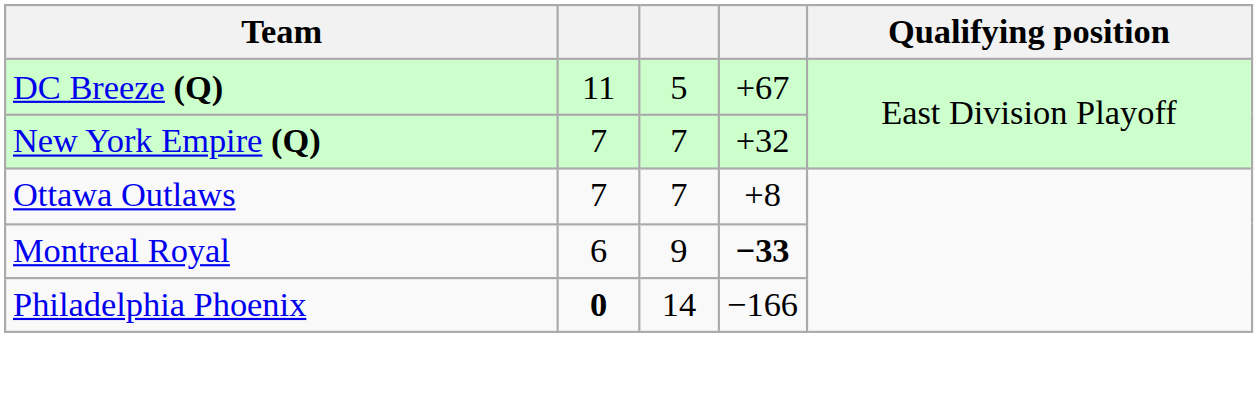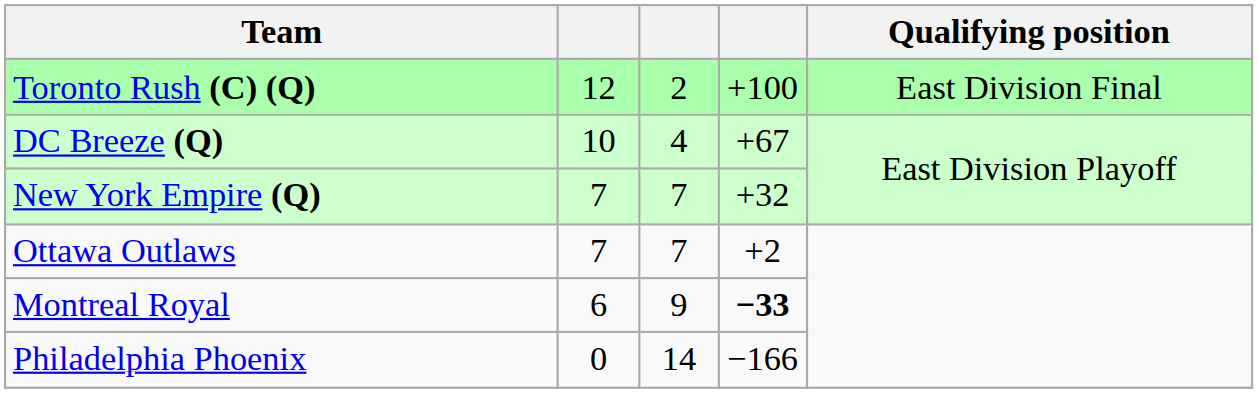+ row: Toronto Rush (C) (Q) | 12 | 2 | +100 | East Division Final
DC Breeze (Q) | column 2: 11 -> 10
DC Breeze (Q) | column 3: 5 -> 4
Ottawa Outlaws | column 4: +8 -> +2
Philadelphia Phoenix | column 2: bold -> normal
